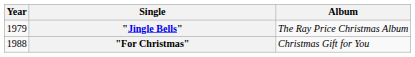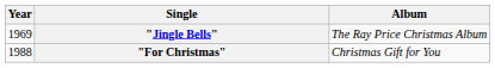"Jingle Bells" | Year: 1979 -> 1969
